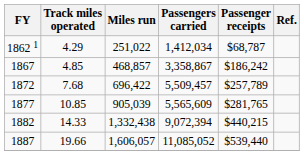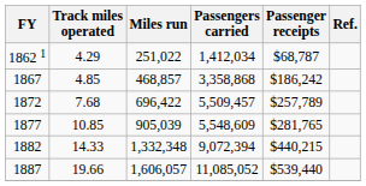1867 | Passengers carried: 3,358,867 -> 3,358,868
1877 | Passengers carried: 5,565,609 -> 5,548,609
1882 | Miles run: 1,332,438 -> 1,332,348
